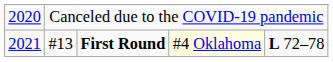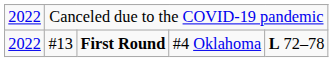Canceled due to the COVID-19 pandemic | column 1: 2020 -> 2022
#13 | column 1: 2021 -> 2022
#13 | column 4: lightyellow background -> no background
